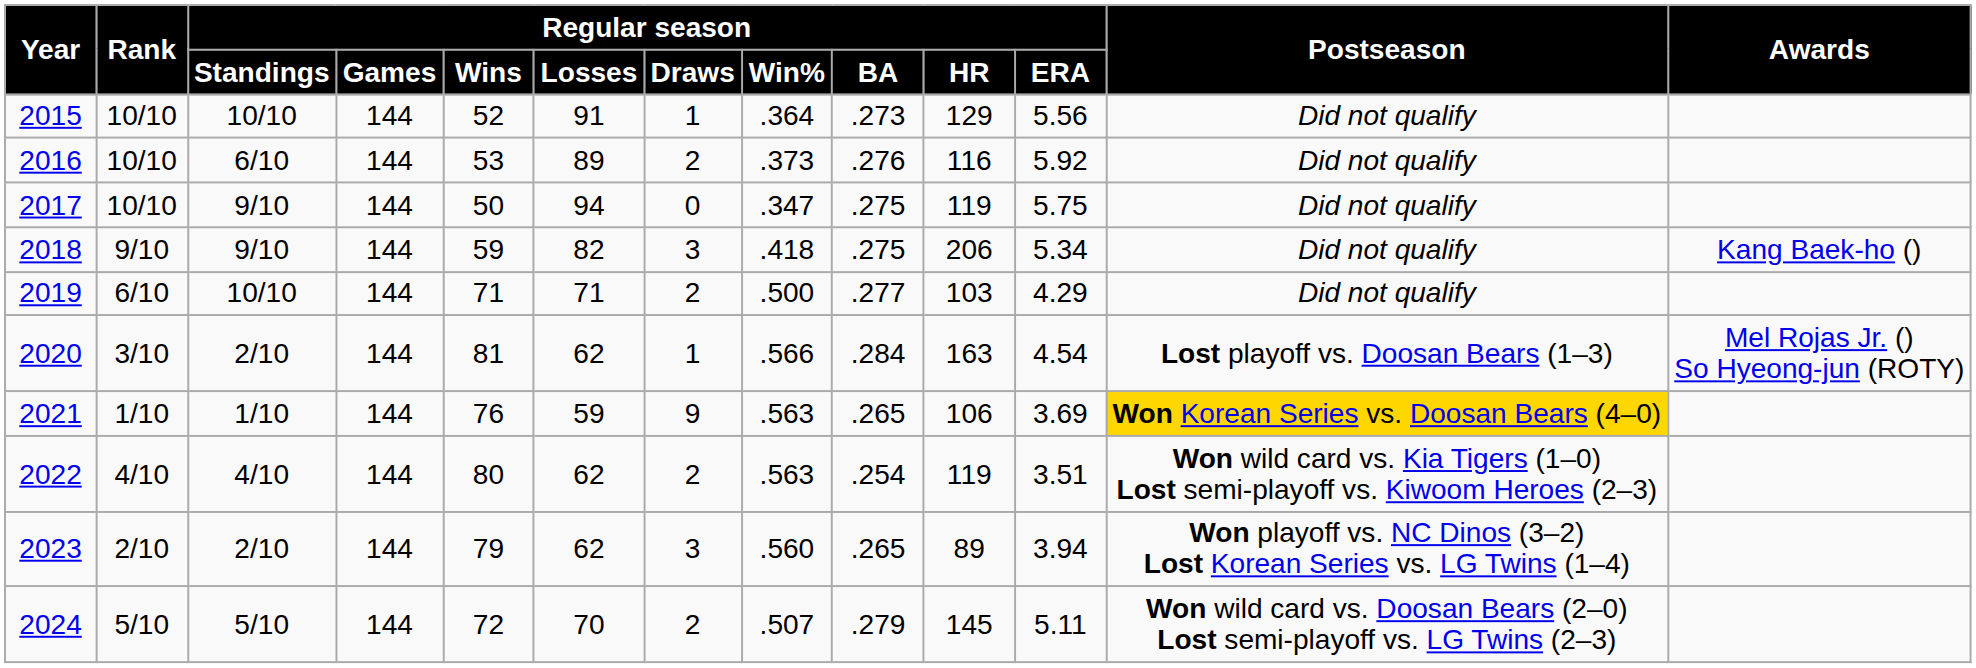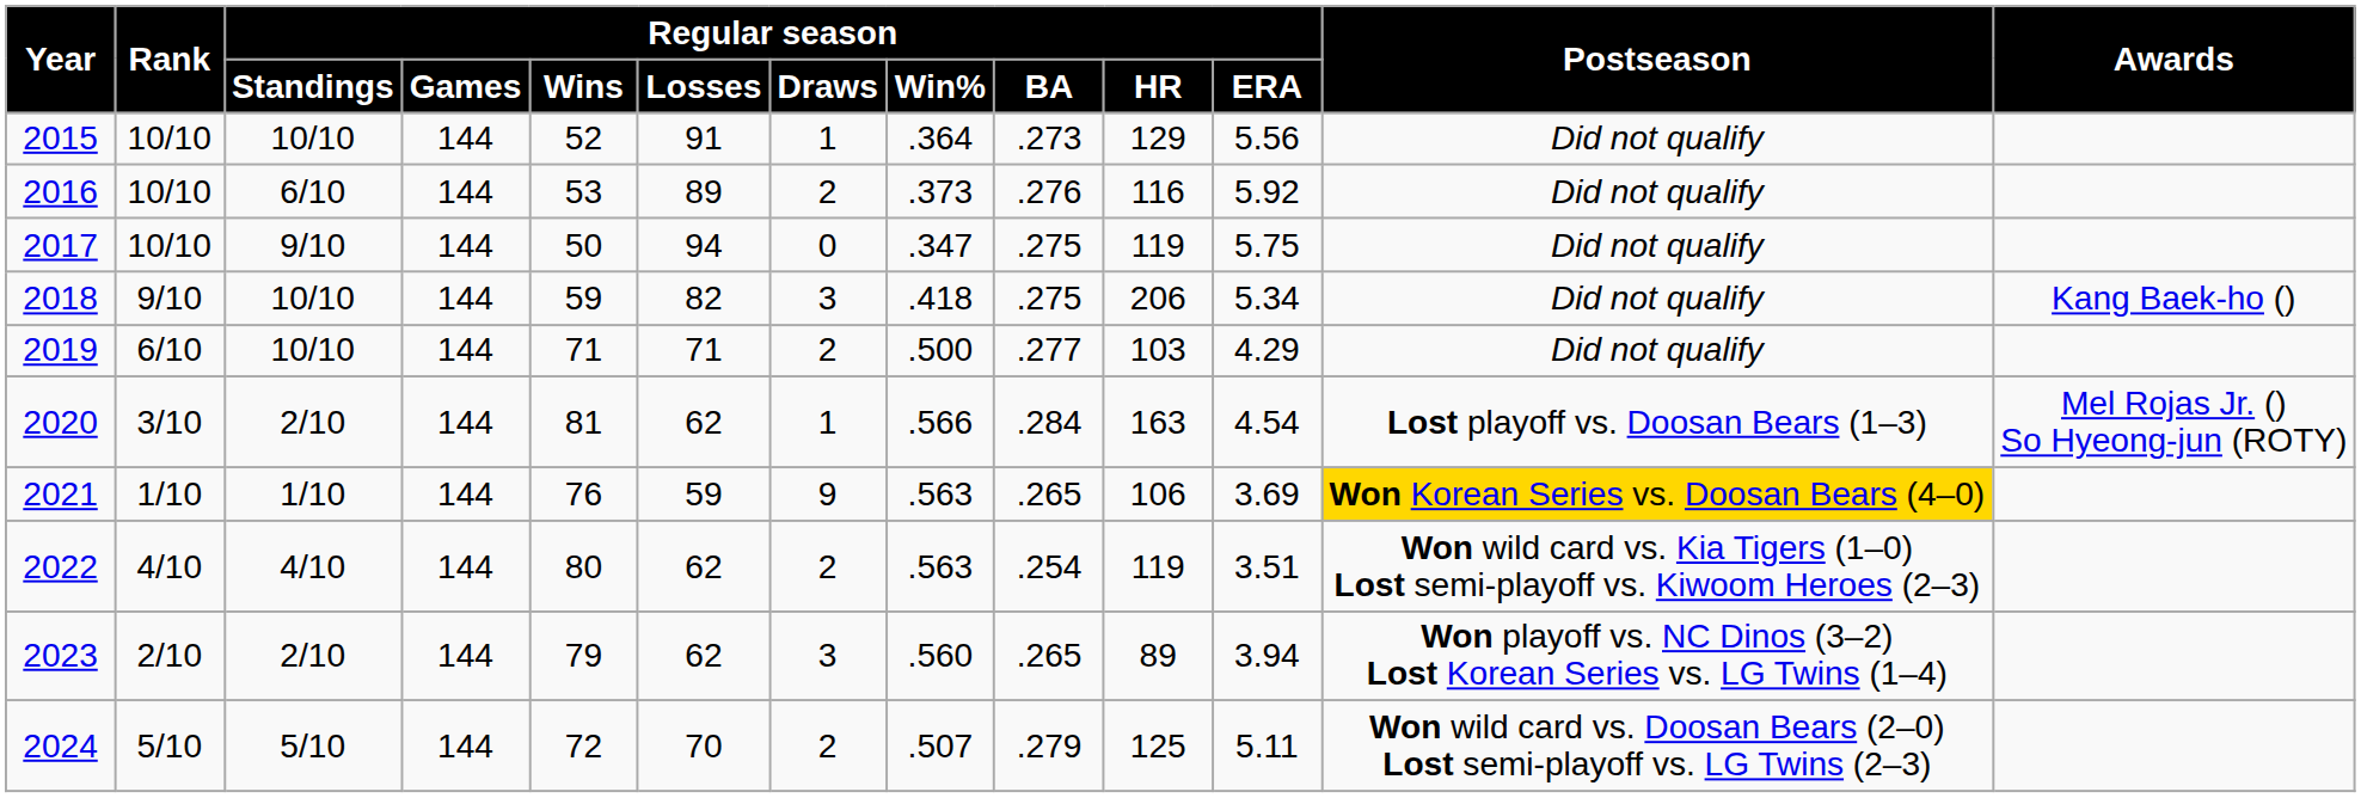2018 | Regular season / Standings: 9/10 -> 10/10
2024 | Regular season / HR: 145 -> 125
